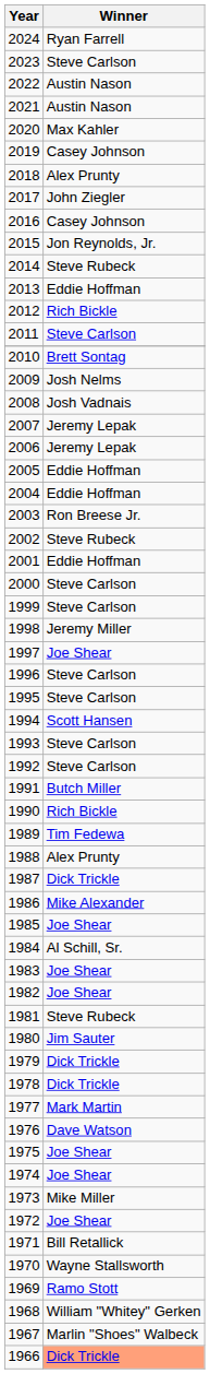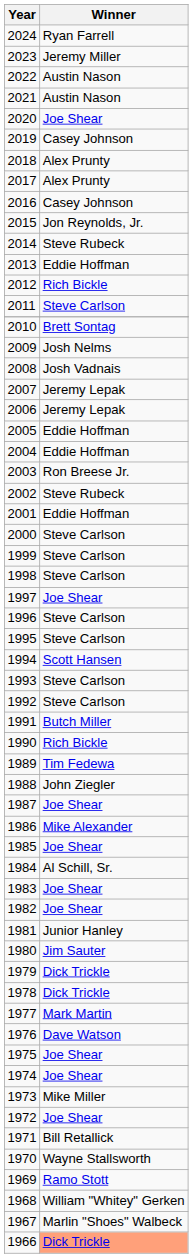2023 | Winner: Steve Carlson -> Jeremy Miller
2020 | Winner: Max Kahler -> Joe Shear
2017 | Winner: John Ziegler -> Alex Prunty
1998 | Winner: Jeremy Miller -> Steve Carlson
1988 | Winner: Alex Prunty -> John Ziegler
1987 | Winner: Dick Trickle -> Joe Shear
1981 | Winner: Steve Rubeck -> Junior Hanley
